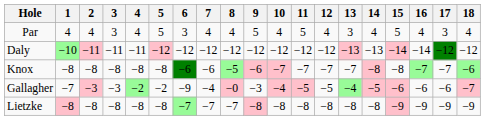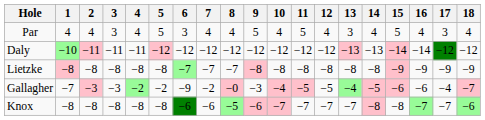rows swapped: Lietzke <-> Knox
Gallagher | 7: −4 -> −2
Gallagher | 17: −6 -> −4
